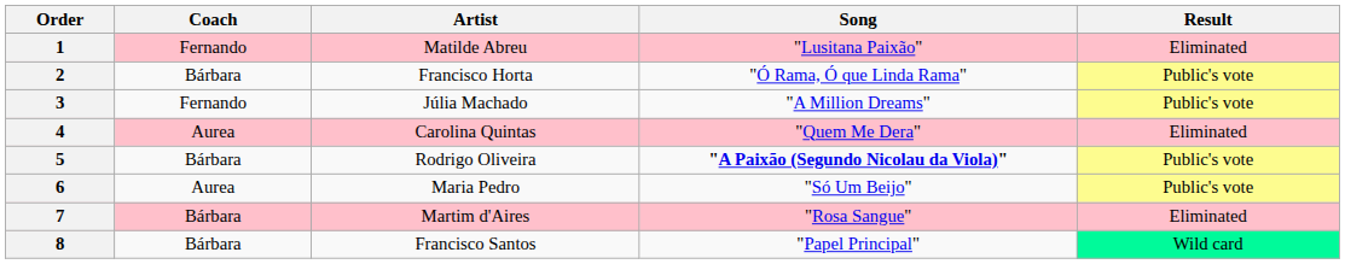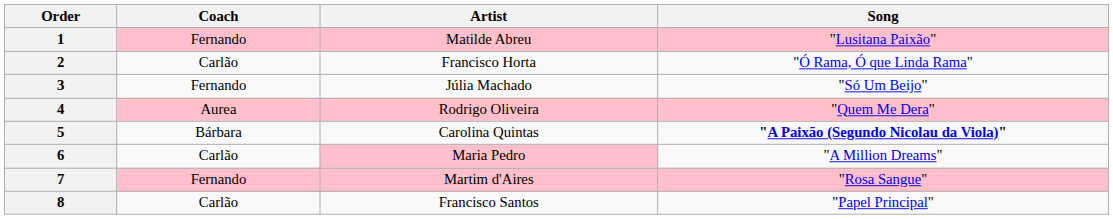- column: Result | Eliminated | Public's vote | Public's vote | Eliminated | Public's vote | Public's vote | Eliminated | Wild card
2 | Coach: Bárbara -> Carlão
3 | Song: "A Million Dreams" -> "Só Um Beijo"
4 | Artist: Carolina Quintas -> Rodrigo Oliveira
5 | Artist: Rodrigo Oliveira -> Carolina Quintas
6 | Coach: Aurea -> Carlão
6 | Artist: no background -> pink background
6 | Song: "Só Um Beijo" -> "A Million Dreams"
7 | Coach: Bárbara -> Fernando
8 | Coach: Bárbara -> Carlão
